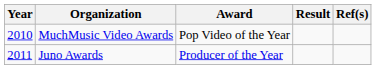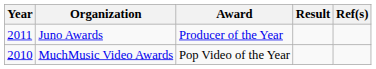rows swapped: MuchMusic Video Awards <-> Juno Awards
